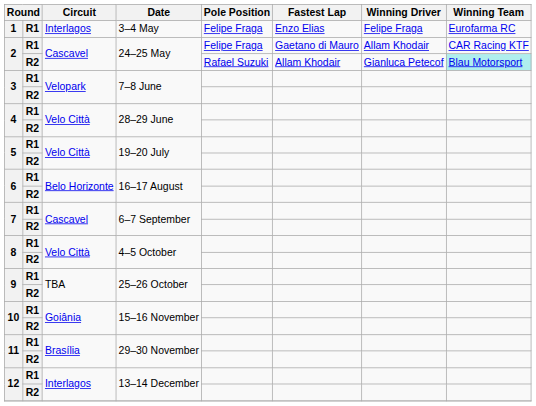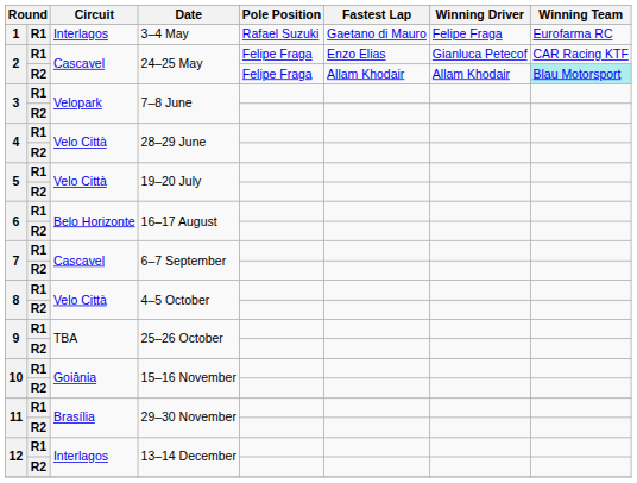1 | Pole Position: Felipe Fraga -> Rafael Suzuki
1 | Fastest Lap: Enzo Elias -> Gaetano di Mauro
2 / R1 | Fastest Lap: Gaetano di Mauro -> Enzo Elias
2 / R1 | Winning Driver: Allam Khodair -> Gianluca Petecof
2 / R2 | Pole Position: Rafael Suzuki -> Felipe Fraga
2 / R2 | Winning Driver: Gianluca Petecof -> Allam Khodair
